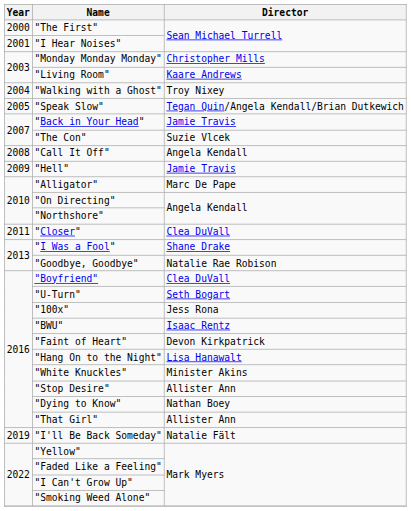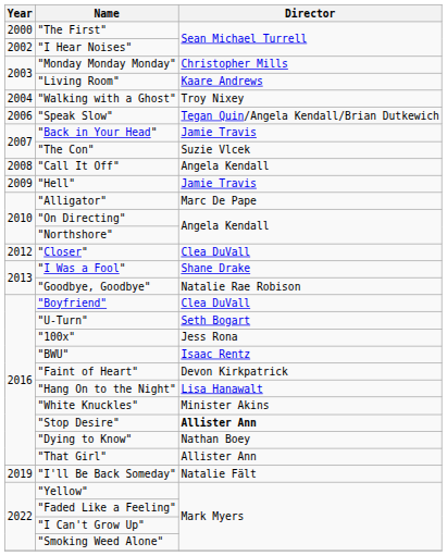"I Hear Noises" | Year: 2001 -> 2002
"Speak Slow" | Year: 2005 -> 2006
"Closer" | Year: 2011 -> 2012
"Stop Desire" | Director: normal -> bold
